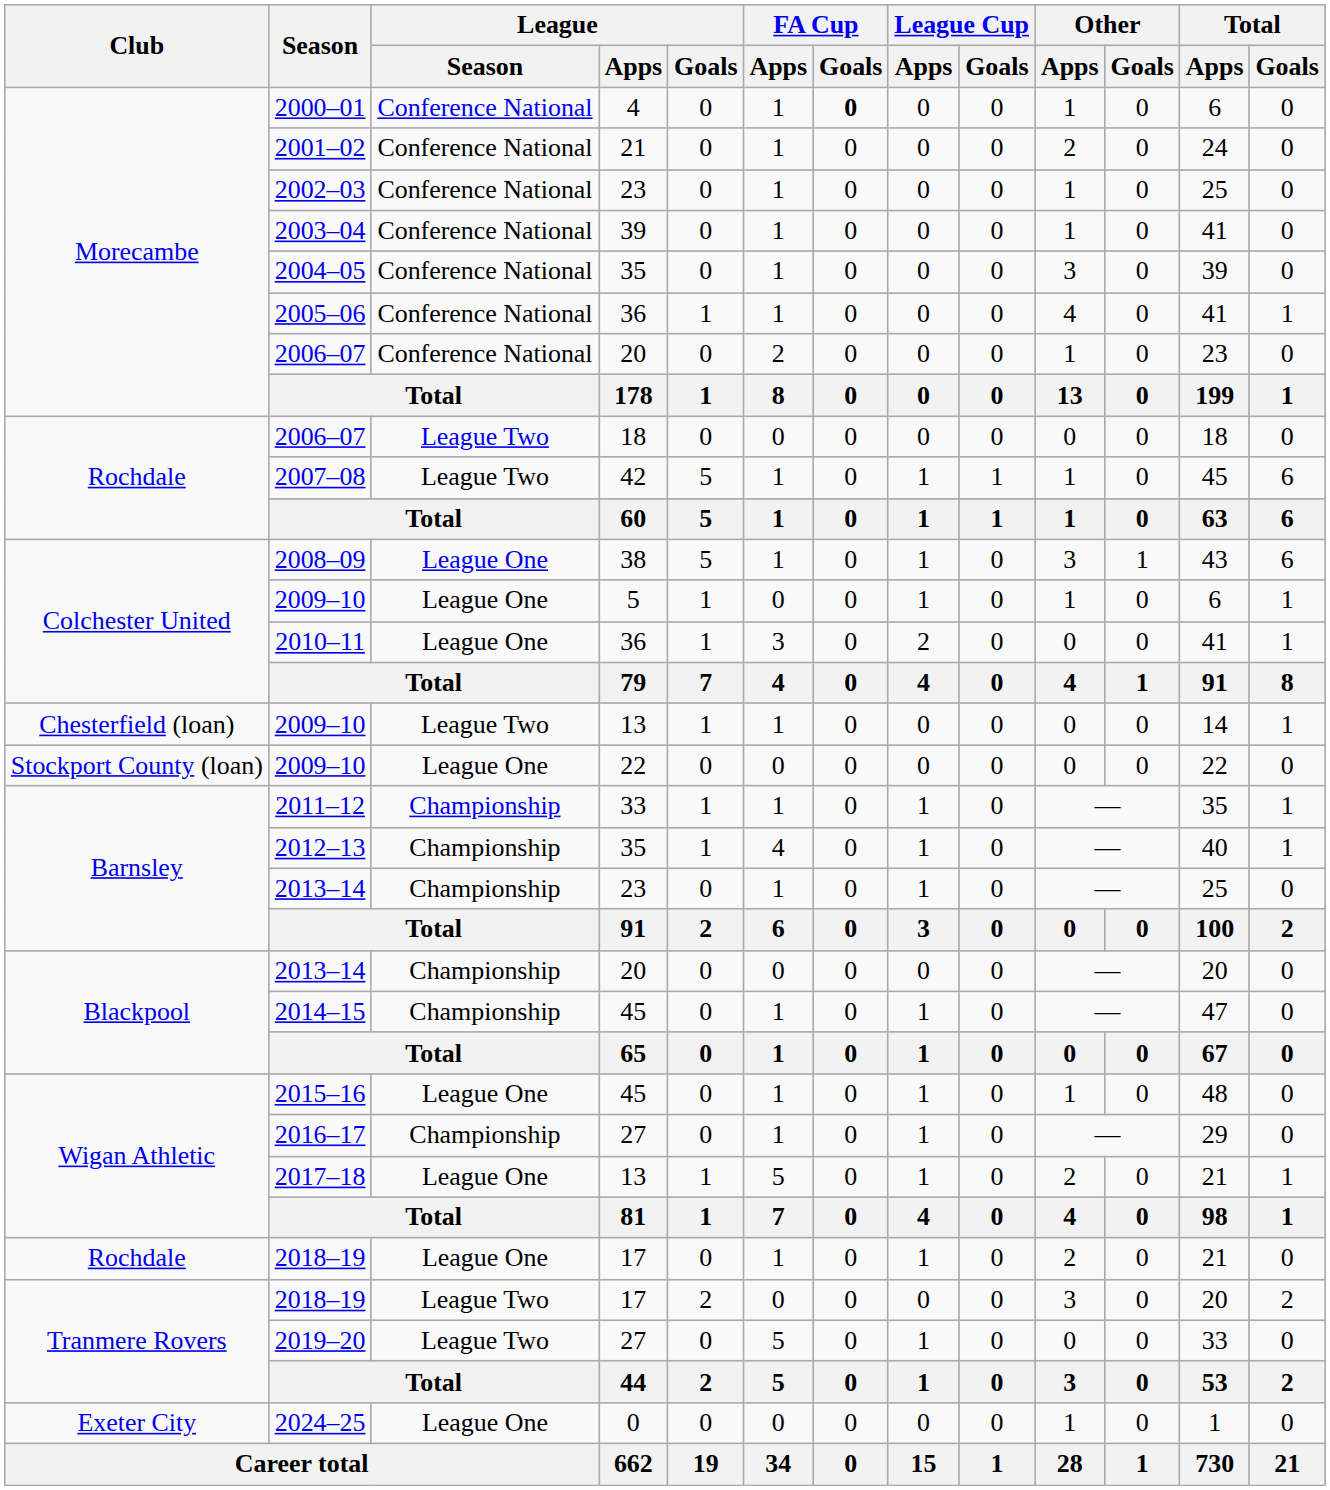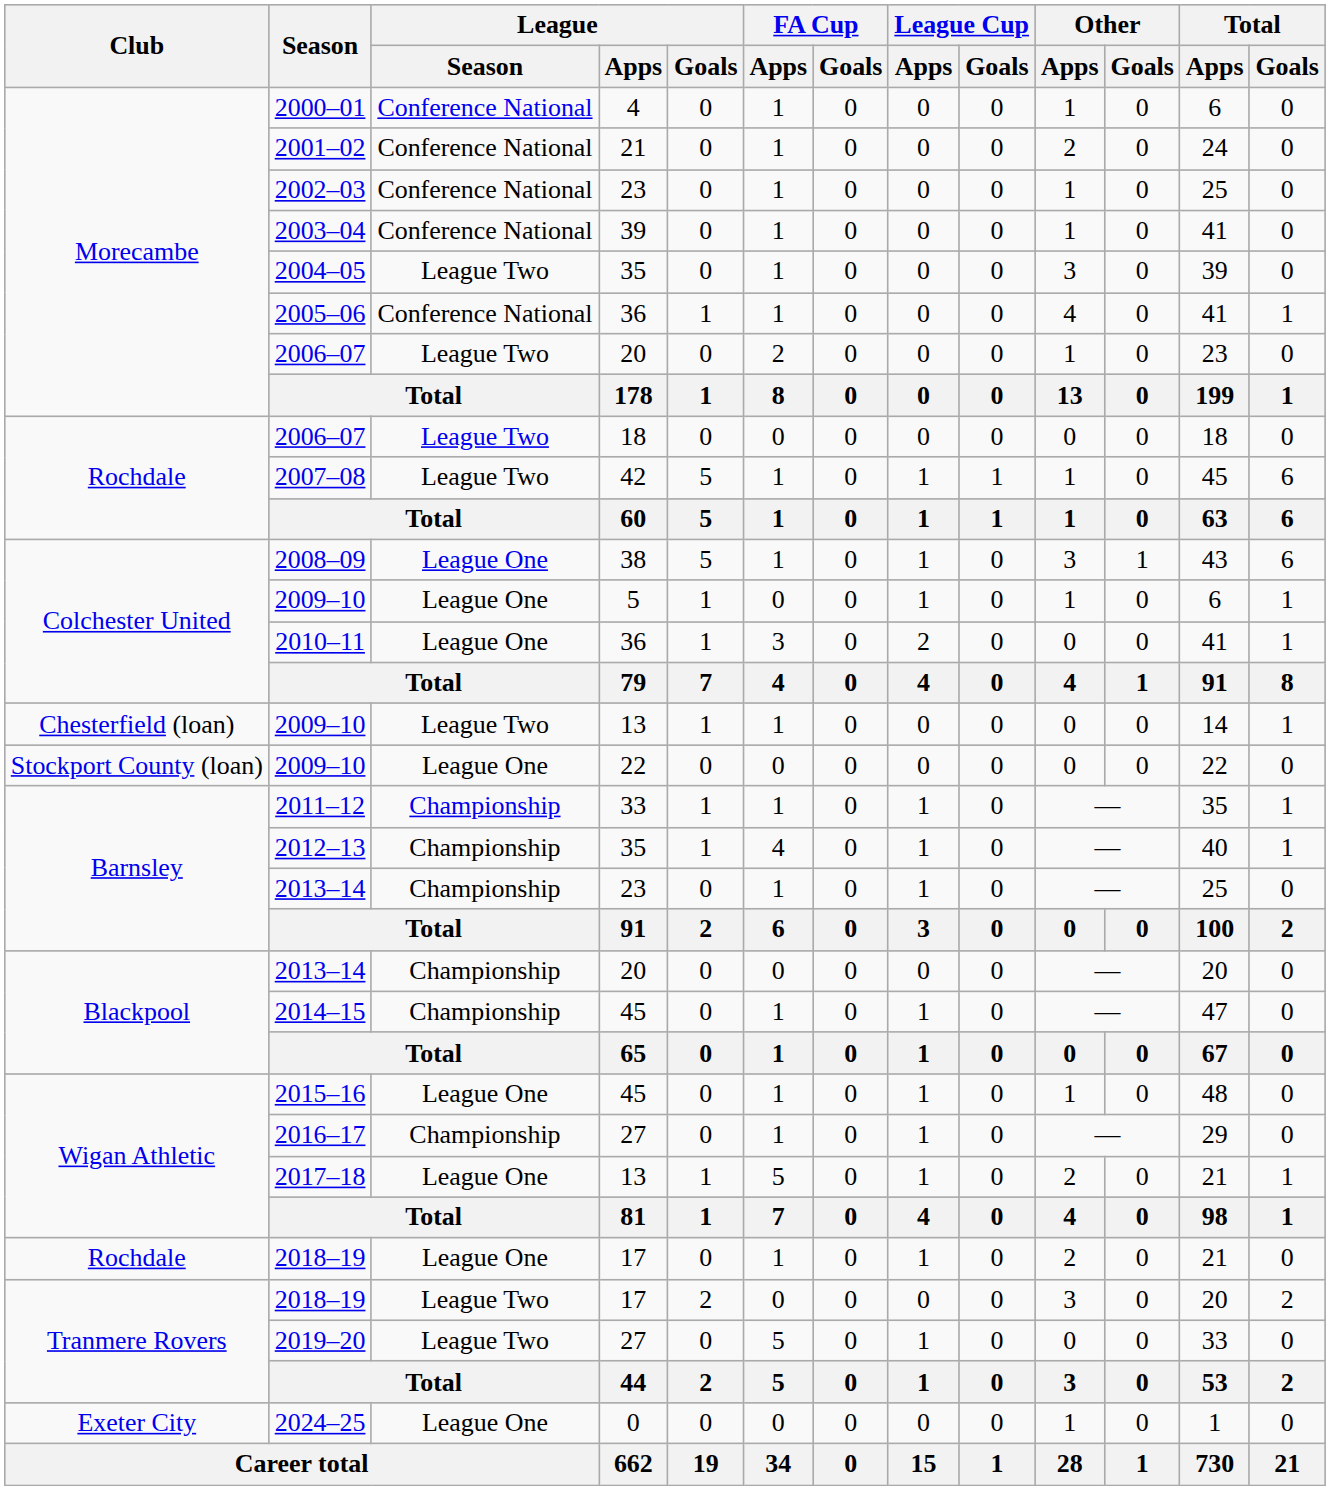2000–01 | FA Cup / Goals: bold -> normal
2004–05 | League / Season: Conference National -> League Two
Morecambe / 2006–07 | League / Season: Conference National -> League Two
